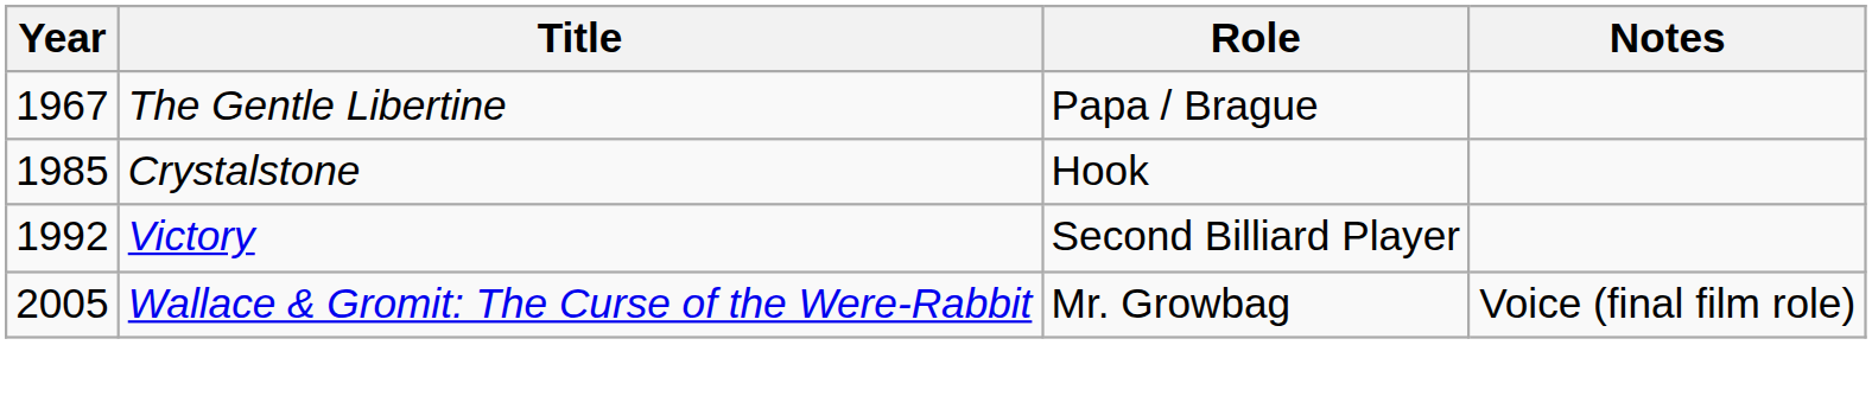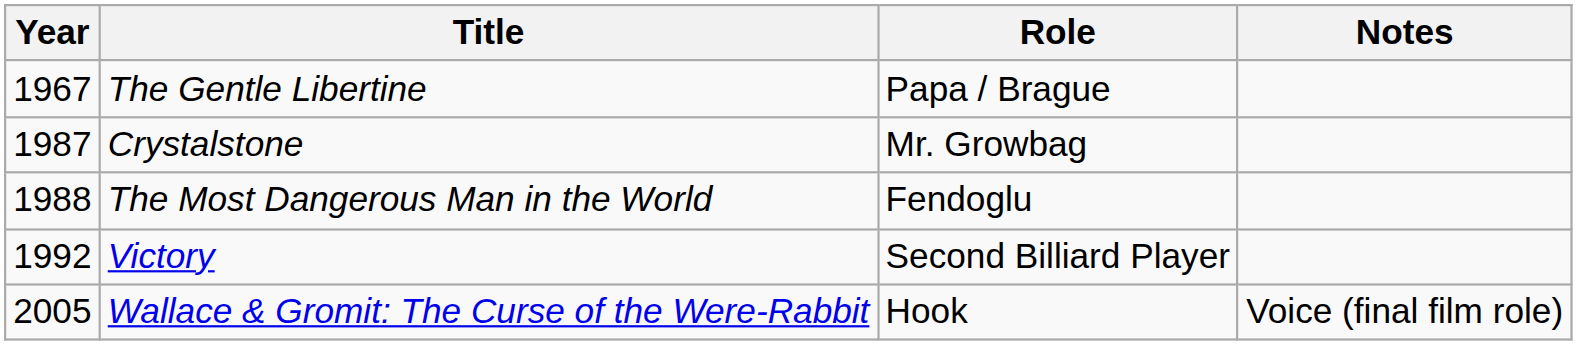Crystalstone | Year: 1985 -> 1987
Crystalstone | Role: Hook -> Mr. Growbag
+ row: 1988 | The Most Dangerous Man in the World | Fendoglu
Wallace & Gromit: The Curse of the Were-Rabbit | Role: Mr. Growbag -> Hook
